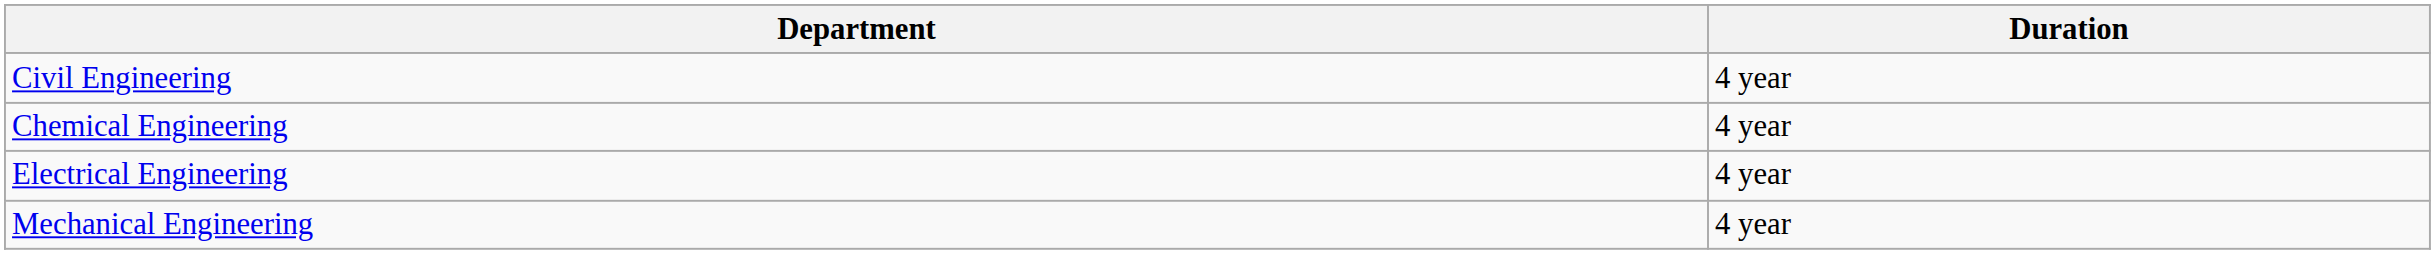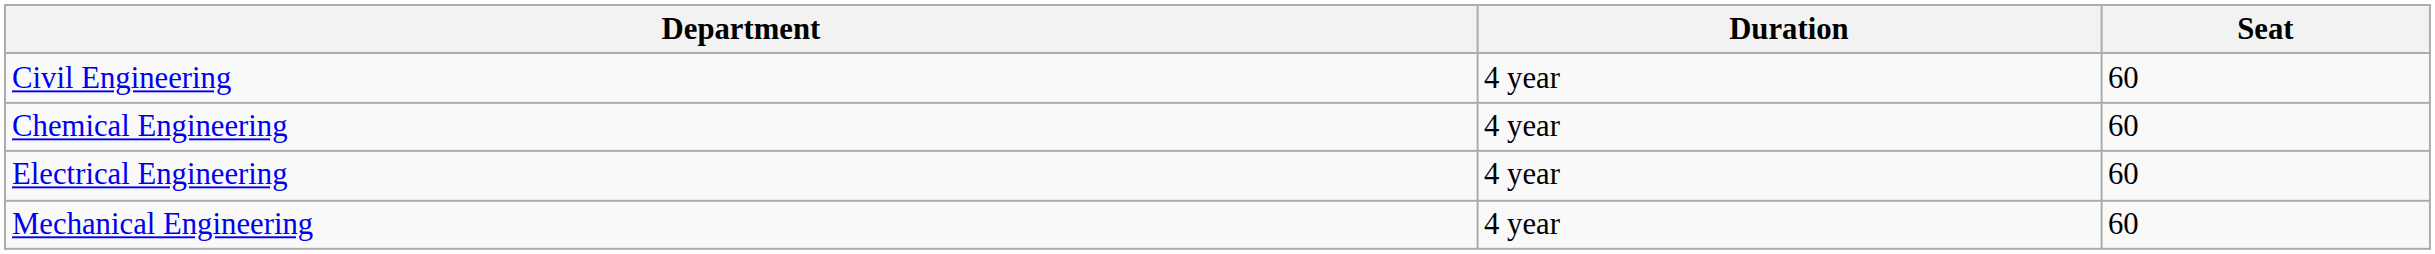+ column: Seat | 60 | 60 | 60 | 60
